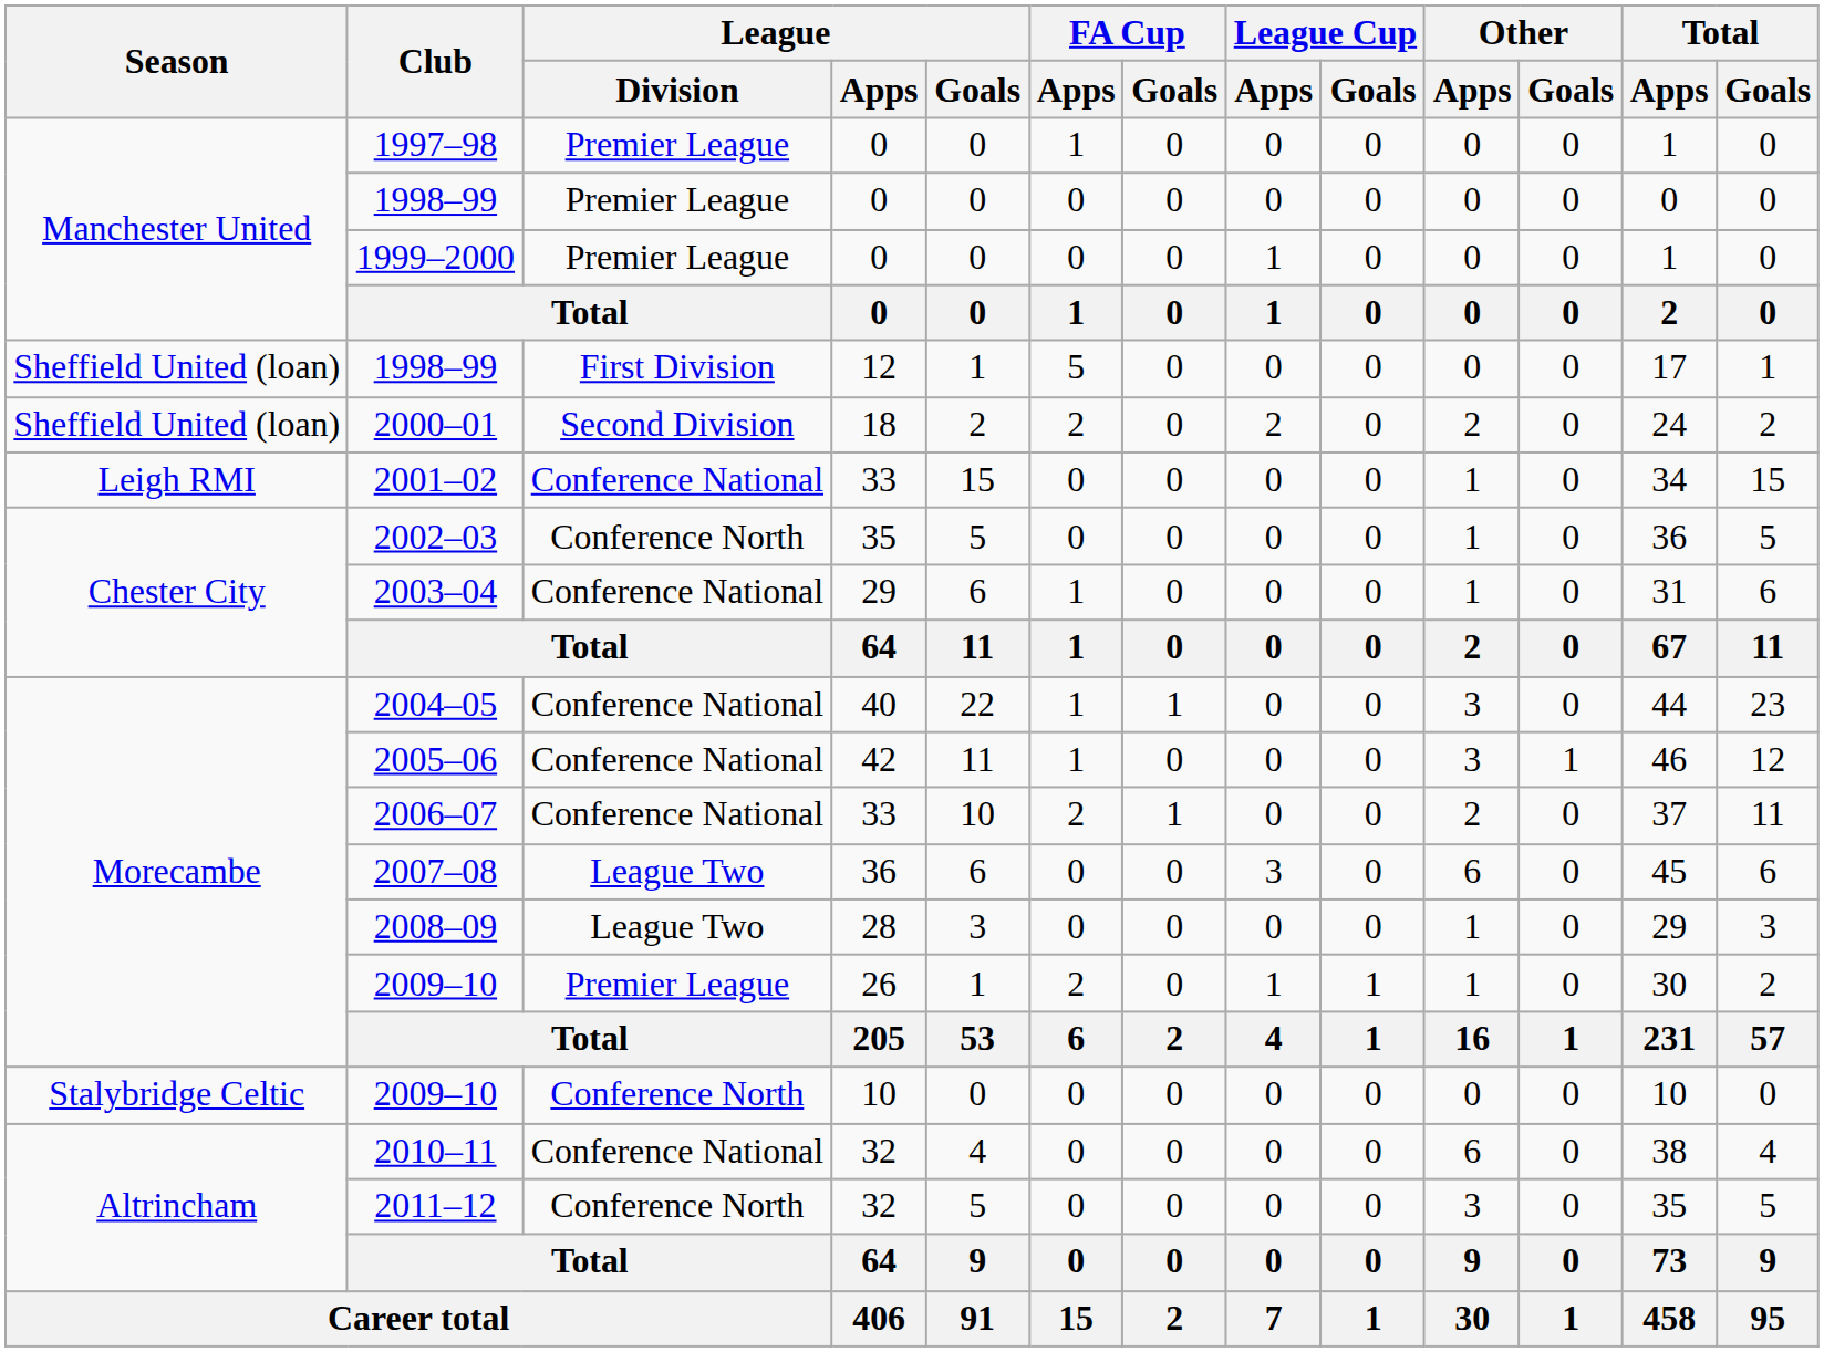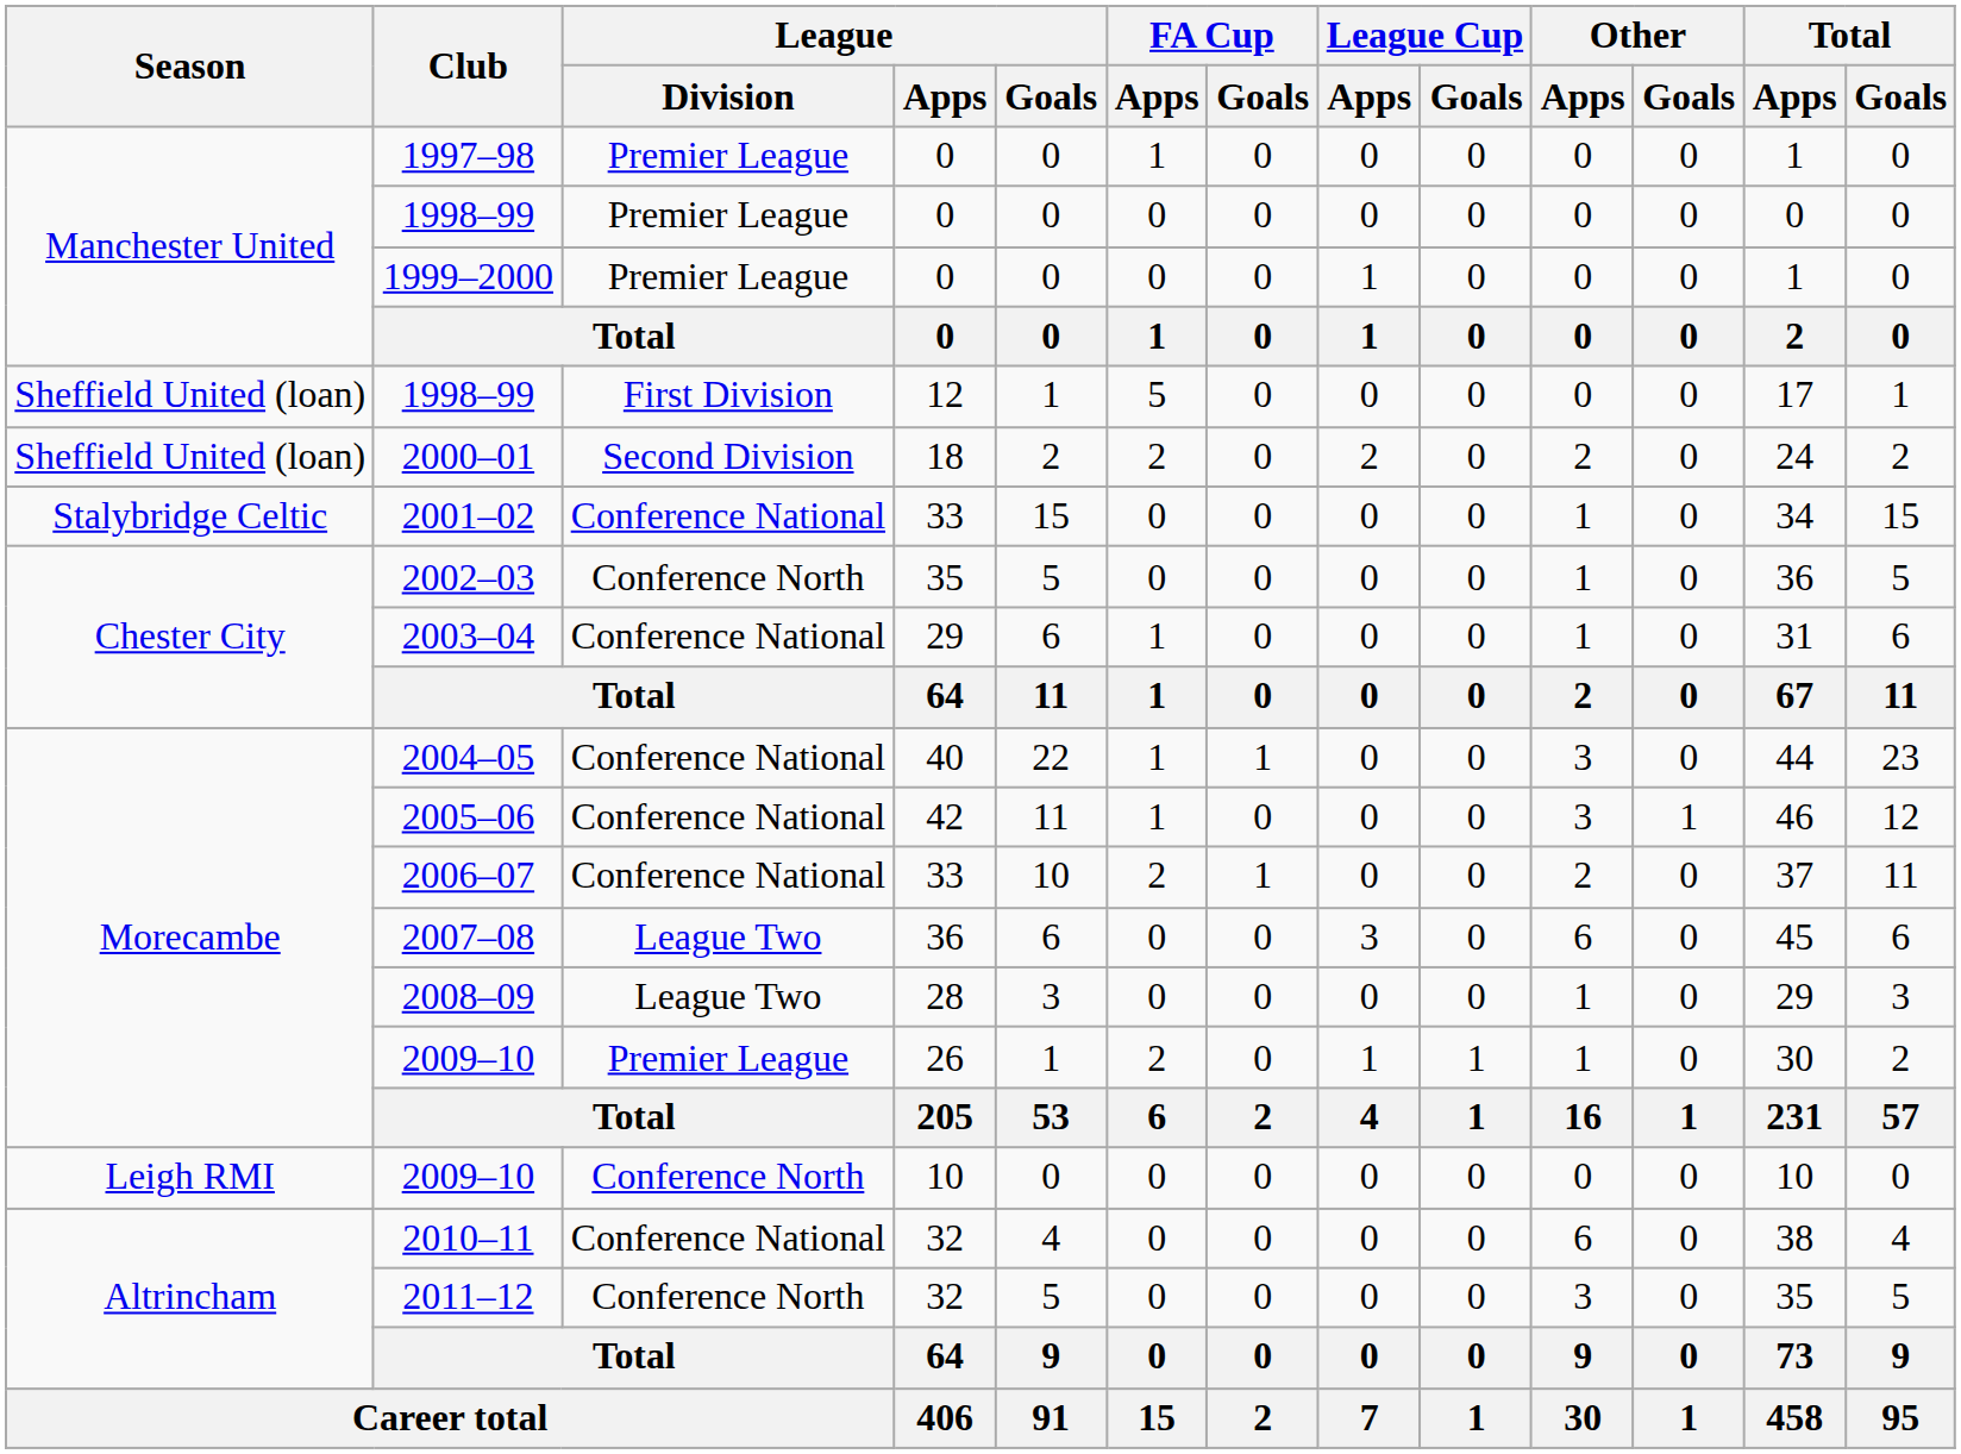2001–02 | Season: Leigh RMI -> Stalybridge Celtic
2009–10 / 10 | Season: Stalybridge Celtic -> Leigh RMI
